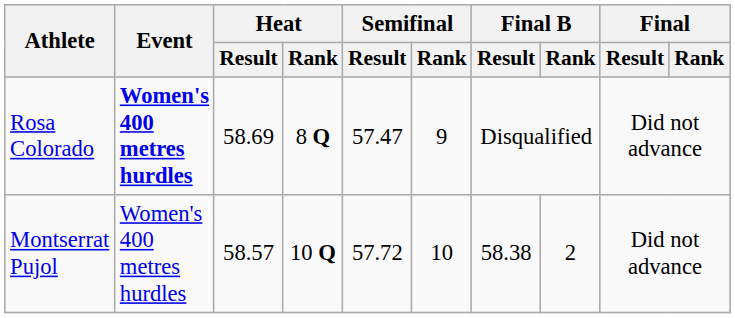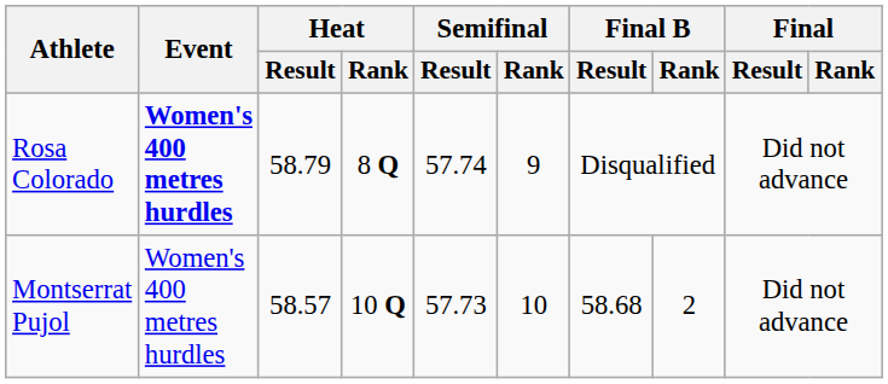Rosa Colorado | Heat / Result: 58.69 -> 58.79
Rosa Colorado | Semifinal / Result: 57.47 -> 57.74
Montserrat Pujol | Semifinal / Result: 57.72 -> 57.73
Montserrat Pujol | Final B / Result: 58.38 -> 58.68
